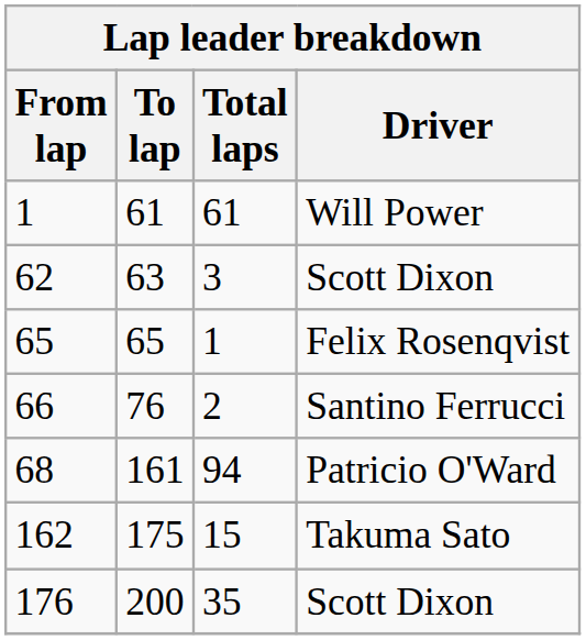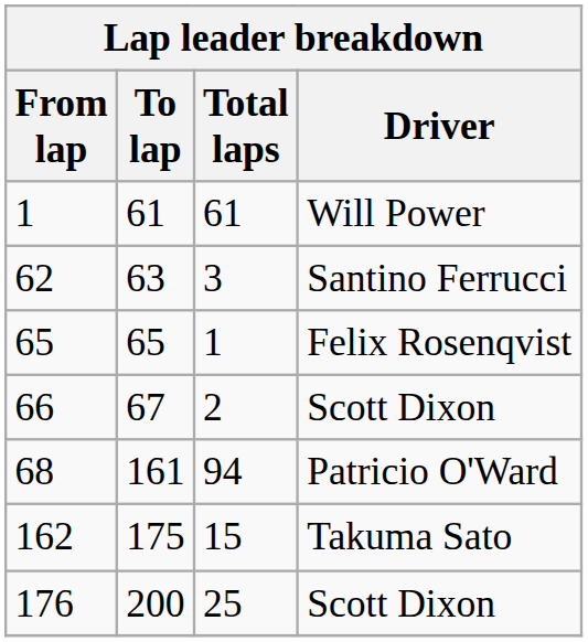62 | Driver: Scott Dixon -> Santino Ferrucci
66 | To lap: 76 -> 67
66 | Driver: Santino Ferrucci -> Scott Dixon
176 | Total laps: 35 -> 25
